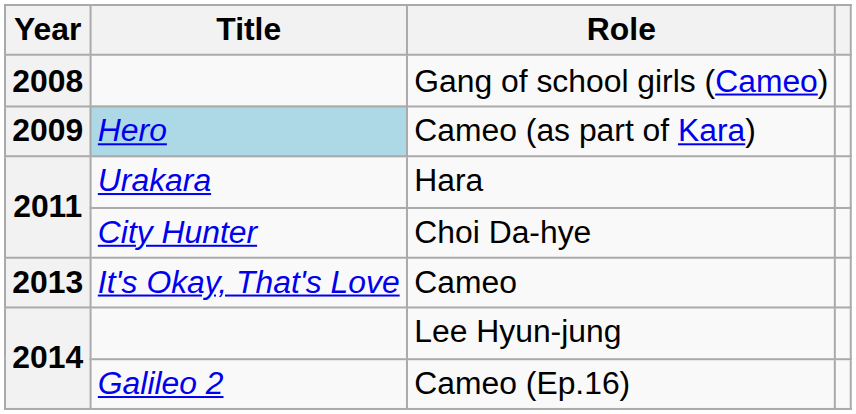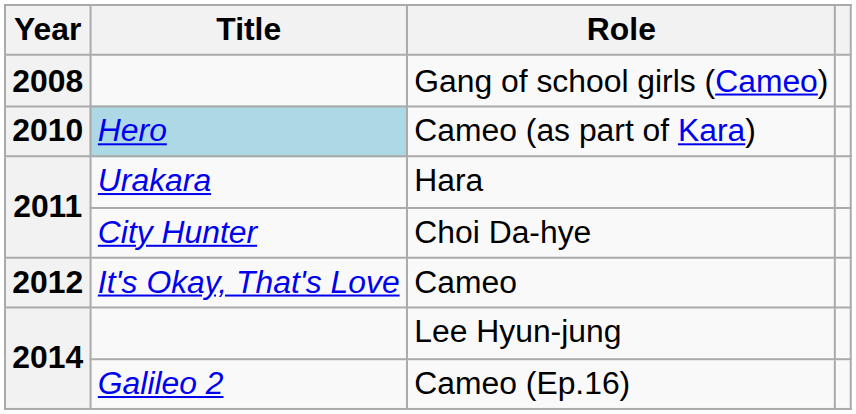Cameo (as part of Kara) | Year: 2009 -> 2010
Cameo | Year: 2013 -> 2012
